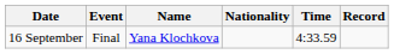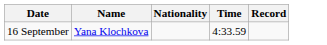- column: Event | Final
